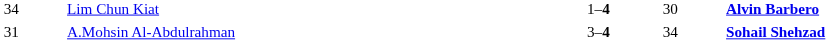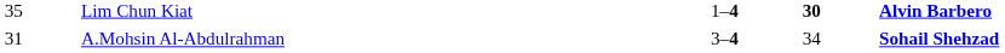Lim Chun Kiat | column 1: 34 -> 35
Lim Chun Kiat | column 4: normal -> bold
